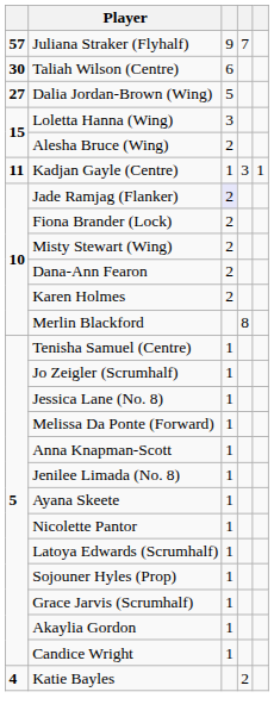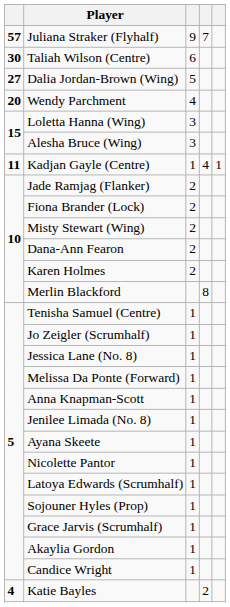+ row: 20 | Wendy Parchment | 4
Alesha Bruce (Wing) | column 3: 2 -> 3
Kadjan Gayle (Centre) | column 4: 3 -> 4
Jade Ramjag (Flanker) | column 3: lavender background -> no background
